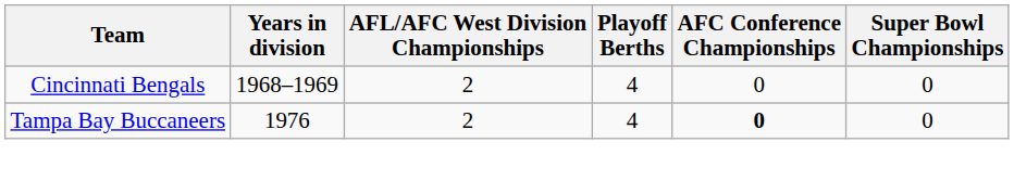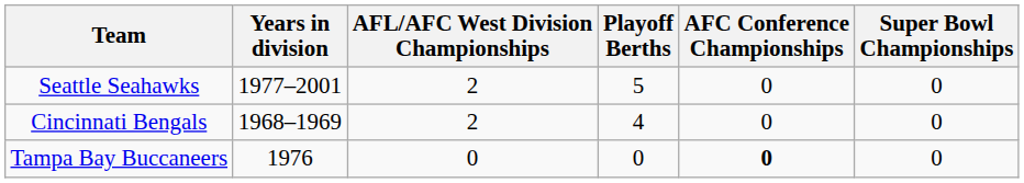+ row: Seattle Seahawks | 1977–2001 | 2 | 5 | 0 | 0
Tampa Bay Buccaneers | AFL/AFC West Division Championships: 2 -> 0
Tampa Bay Buccaneers | Playoff Berths: 4 -> 0
